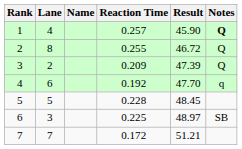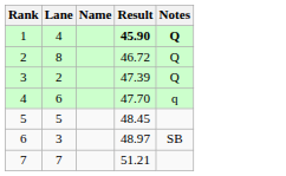- column: Reaction Time | 0.257 | 0.255 | 0.209 | 0.192 | 0.228 | 0.225 | 0.172
1 | Result: normal -> bold
